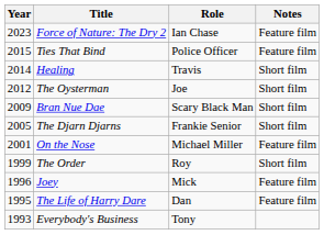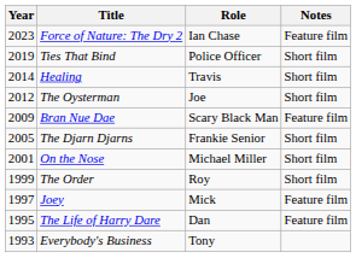Ties That Bind | Year: 2015 -> 2019
Ties That Bind | Notes: Feature film -> Short film
Bran Nue Dae | Notes: Short film -> Feature film
On the Nose | Notes: Feature film -> Short film
Joey | Year: 1996 -> 1997
